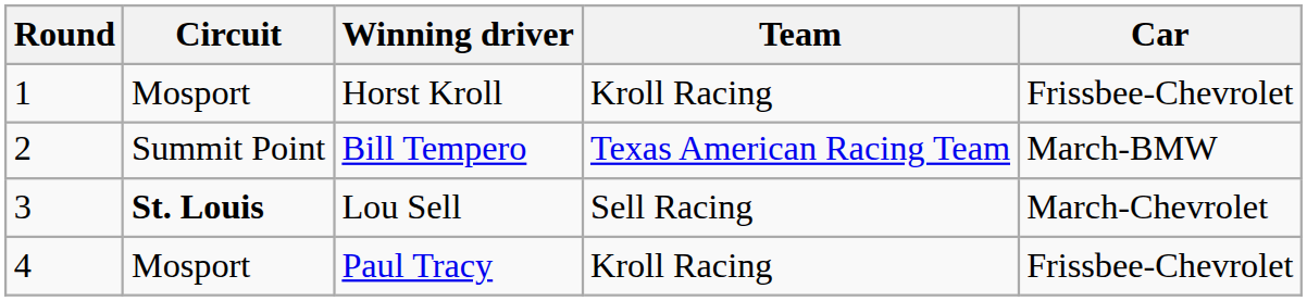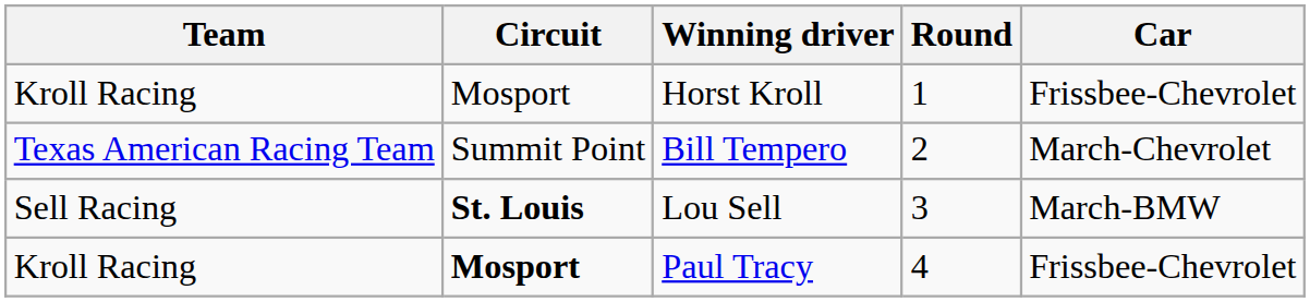columns swapped: Round <-> Team
Bill Tempero | Car: March-BMW -> March-Chevrolet
Lou Sell | Car: March-Chevrolet -> March-BMW
Paul Tracy | Circuit: normal -> bold
